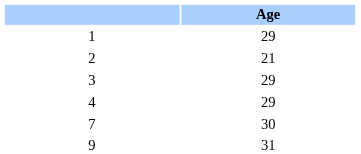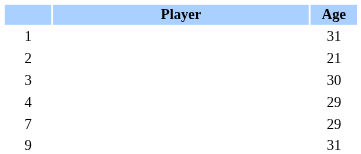+ column: Player
1 | Age: 29 -> 31
3 | Age: 29 -> 30
7 | Age: 30 -> 29
